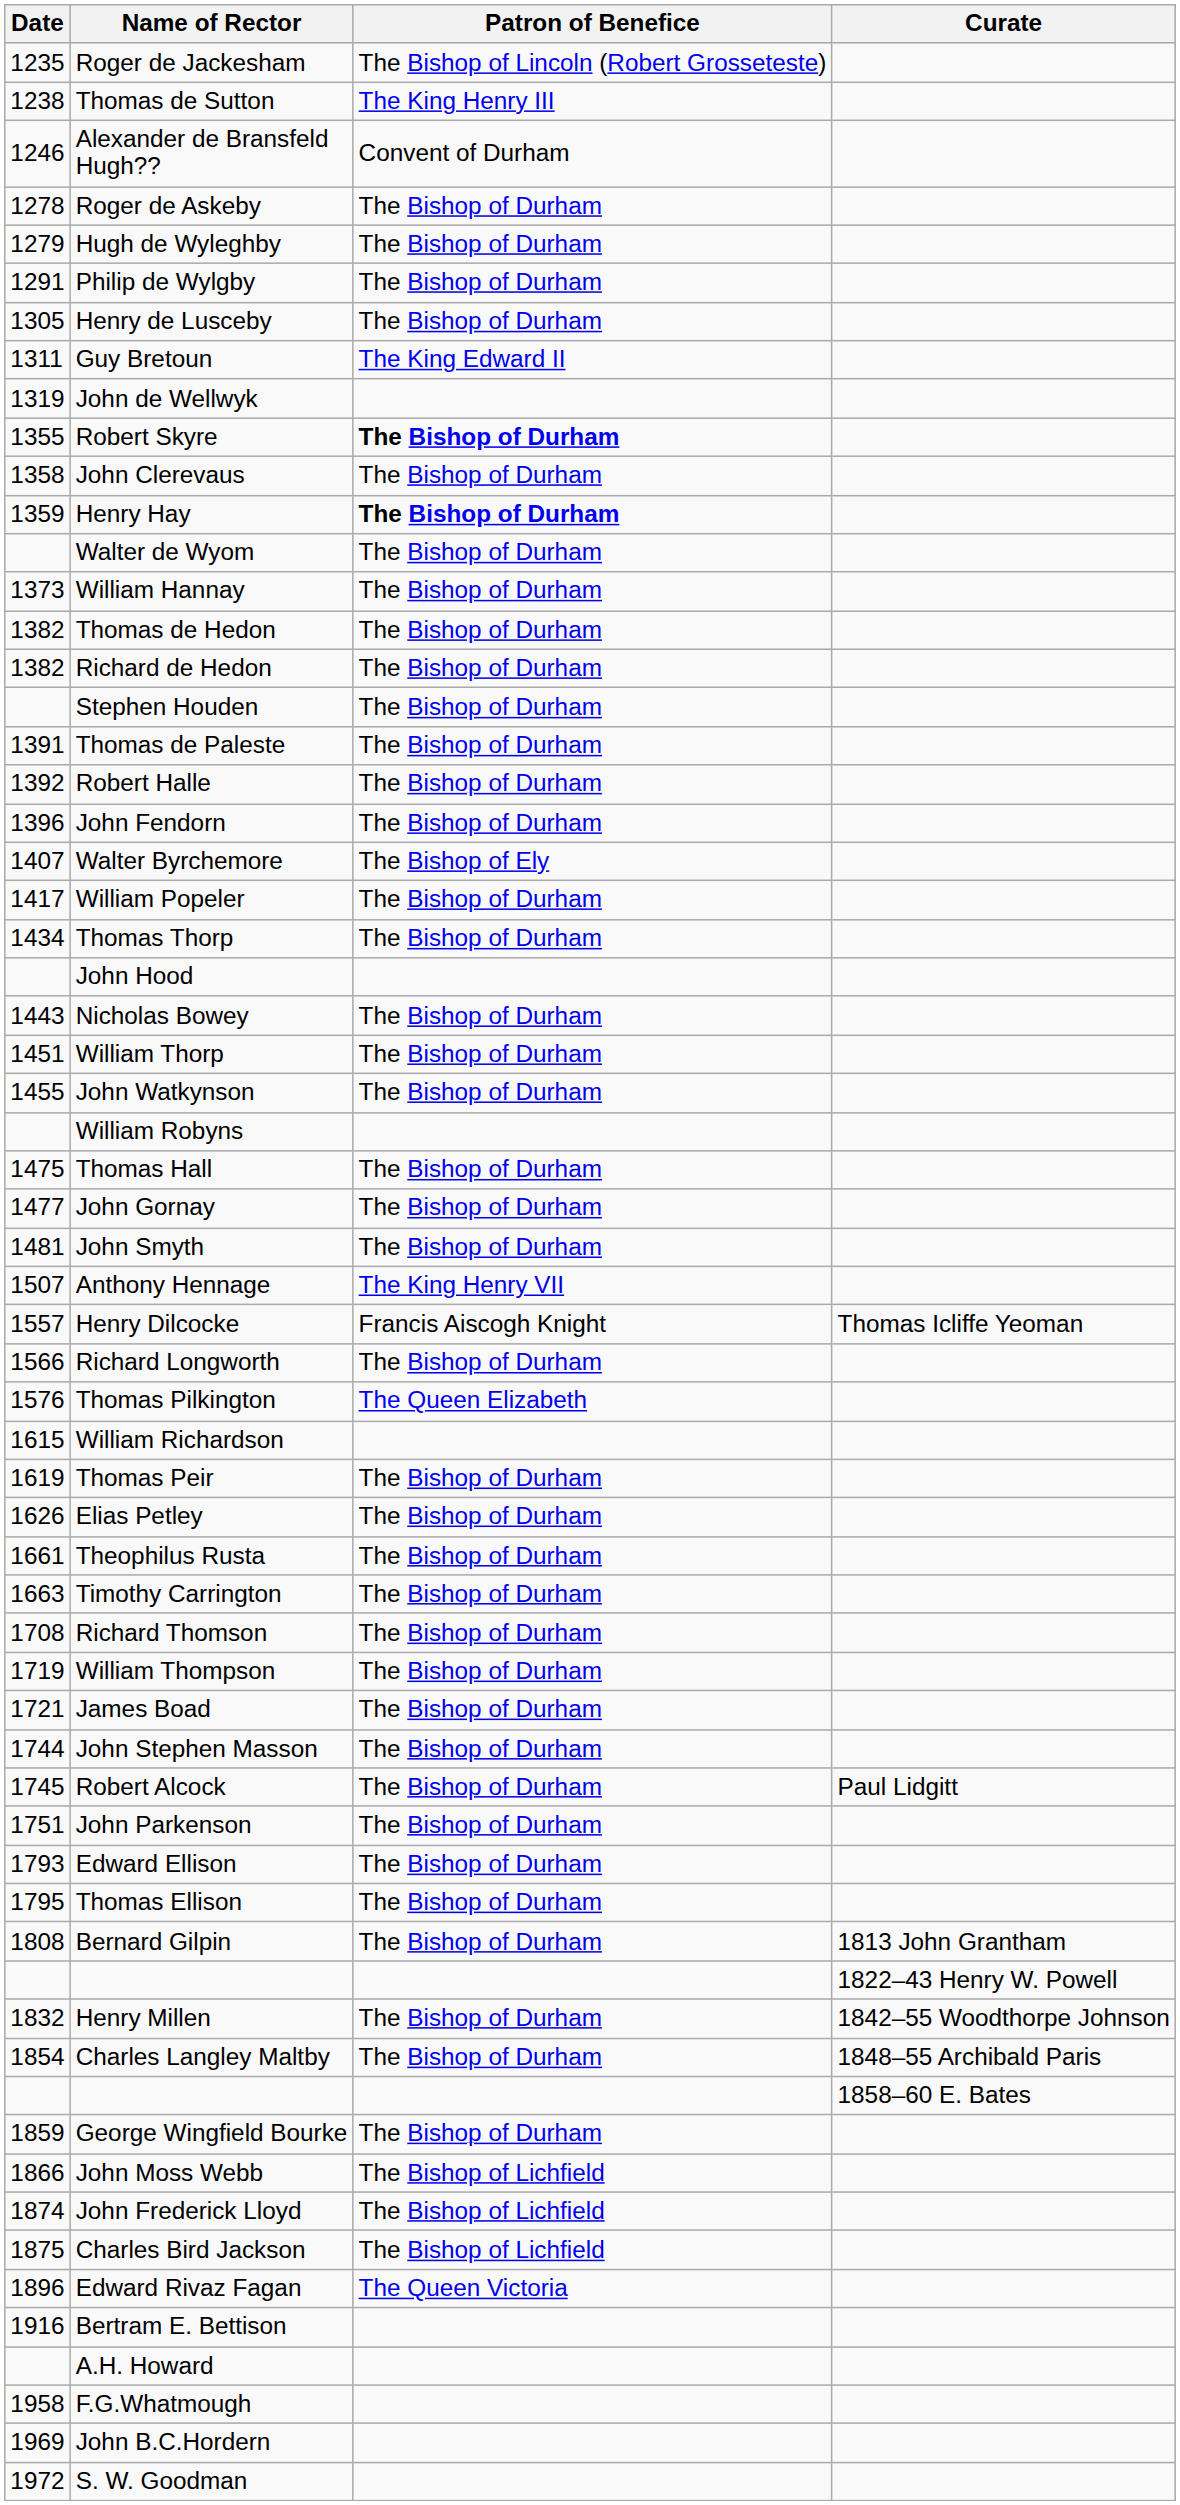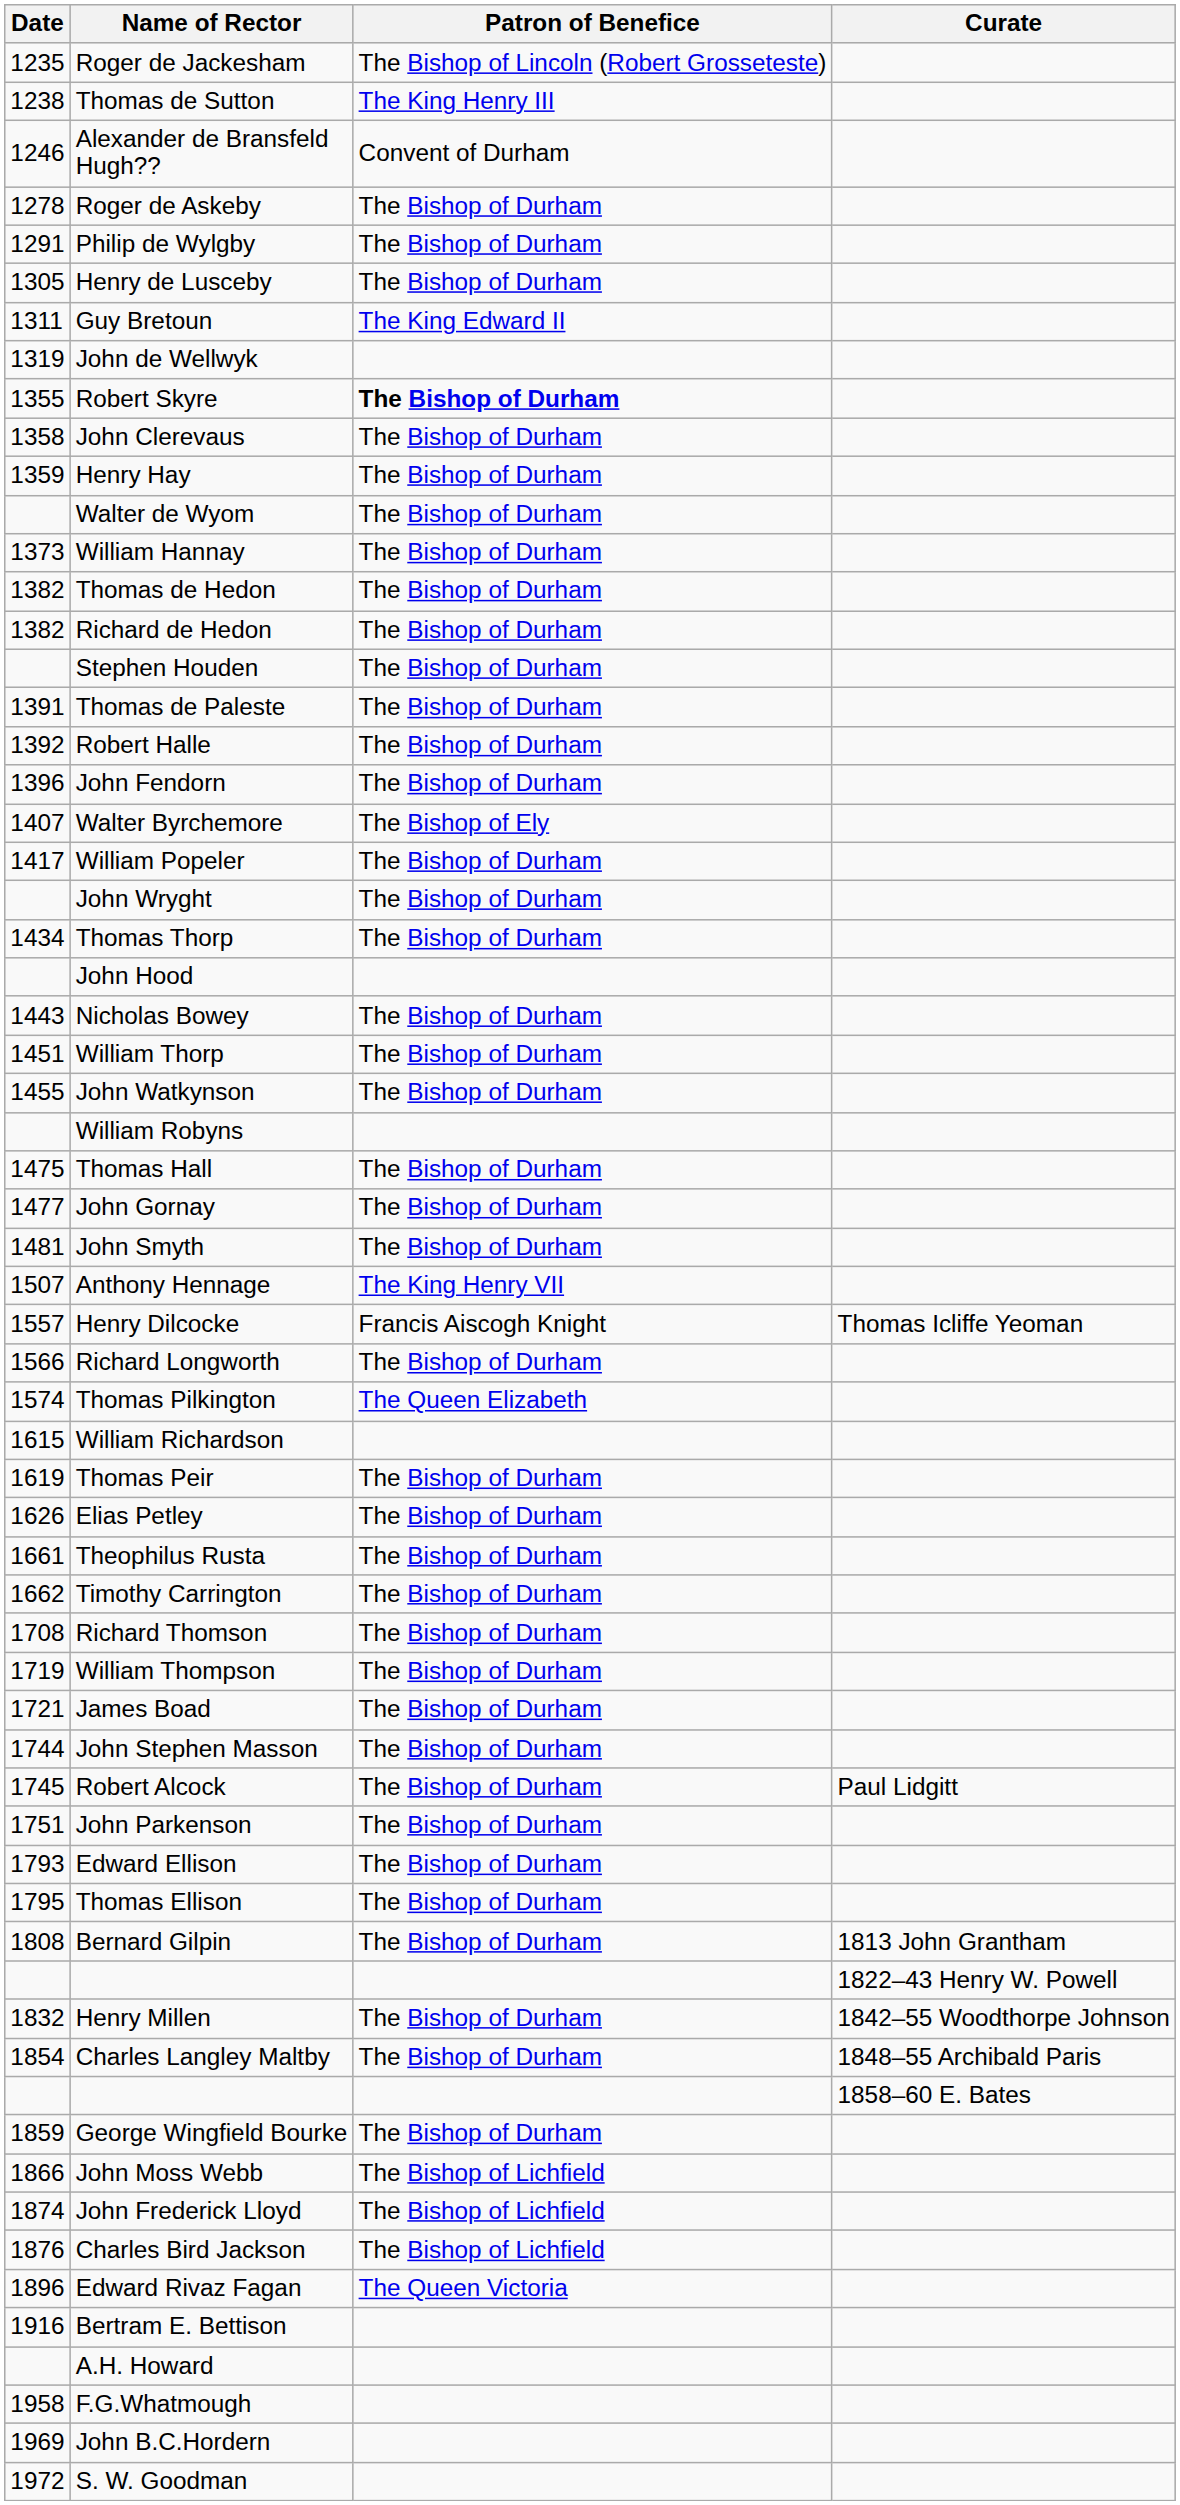- row: 1279 | Hugh de Wyleghby | The Bishop of Durham
Henry Hay | Patron of Benefice: bold -> normal
+ row: John Wryght | The Bishop of Durham
Thomas Pilkington | Date: 1576 -> 1574
Timothy Carrington | Date: 1663 -> 1662
Charles Bird Jackson | Date: 1875 -> 1876
